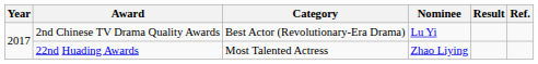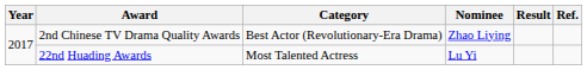2nd Chinese TV Drama Quality Awards | Nominee: Lu Yi -> Zhao Liying
22nd Huading Awards | Nominee: Zhao Liying -> Lu Yi
